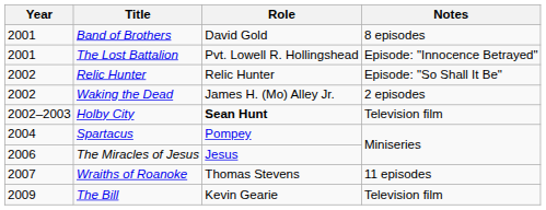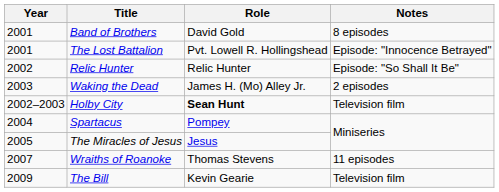Waking the Dead | Year: 2002 -> 2003
The Miracles of Jesus | Year: 2006 -> 2005
